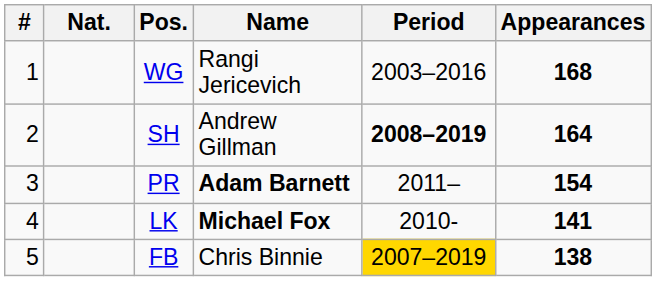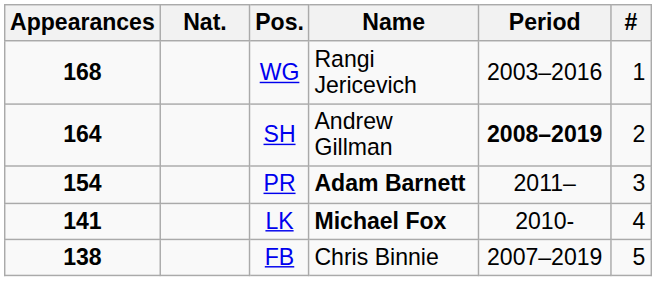columns swapped: # <-> Appearances
FB | Period: gold background -> no background
